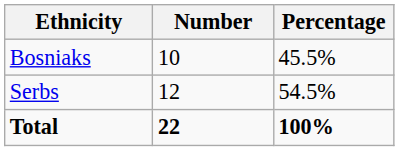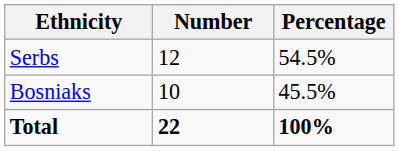rows swapped: Serbs <-> Bosniaks
